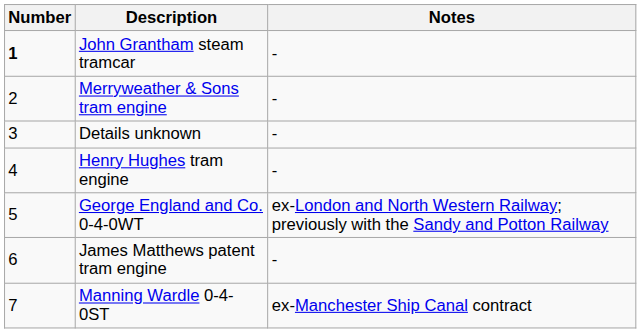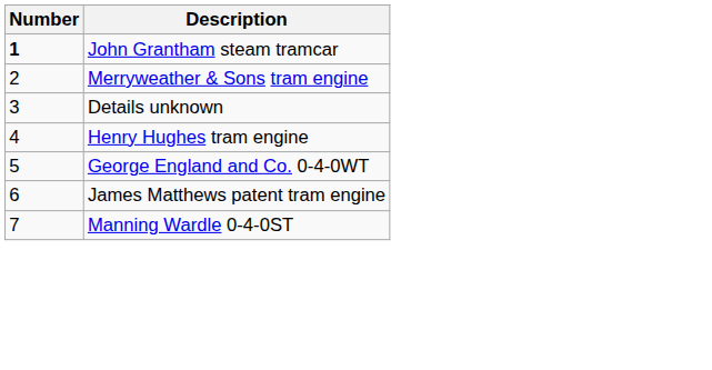- column: Notes | - | - | - | - | ex-London and North Western Railway; previously with the Sandy and Potton Railway | - | ex-Manchester Ship Canal contract
